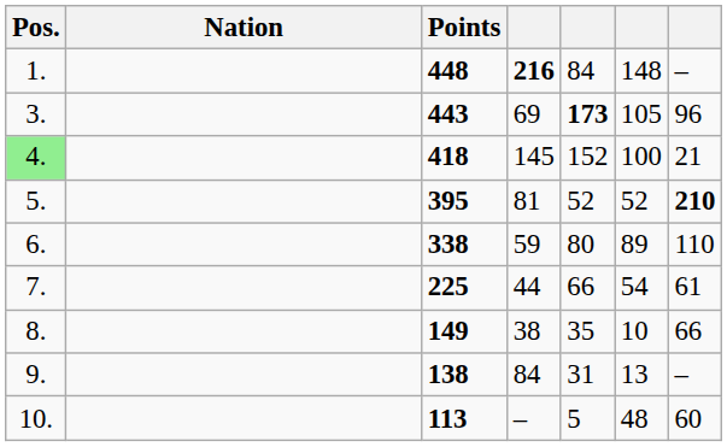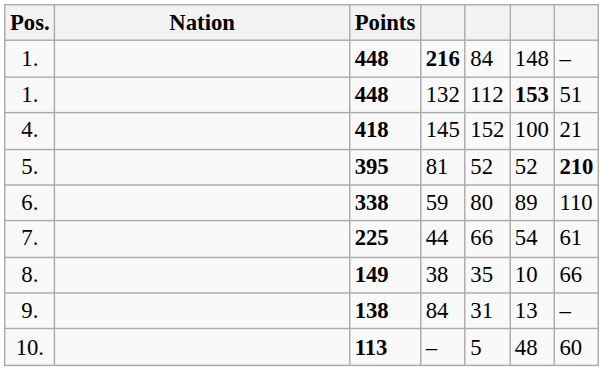+ row: 1. | 448 | 132 | 112 | 153 | 51
- row: 3. | 443 | 69 | 173 | 105 | 96
145 | Pos.: lightgreen background -> no background
